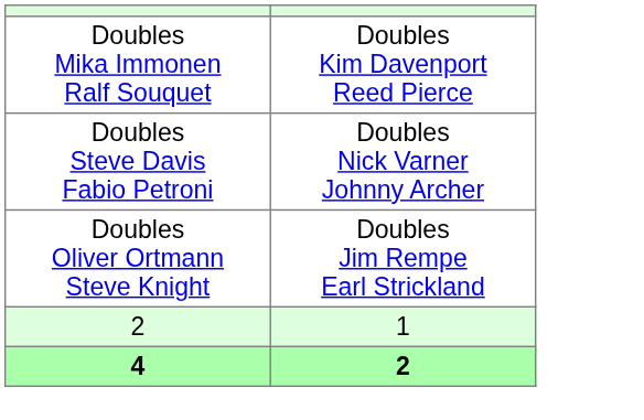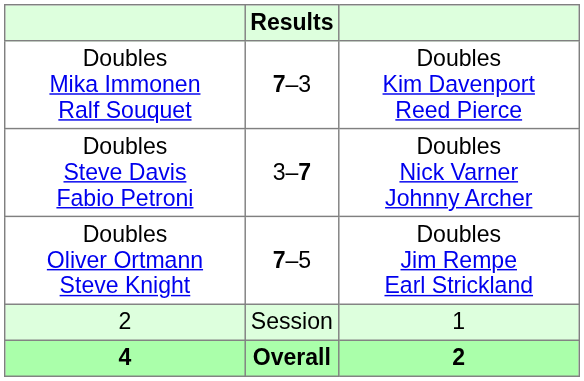+ column: Results | 7–3 | 3–7 | 7–5 | Session | Overall
